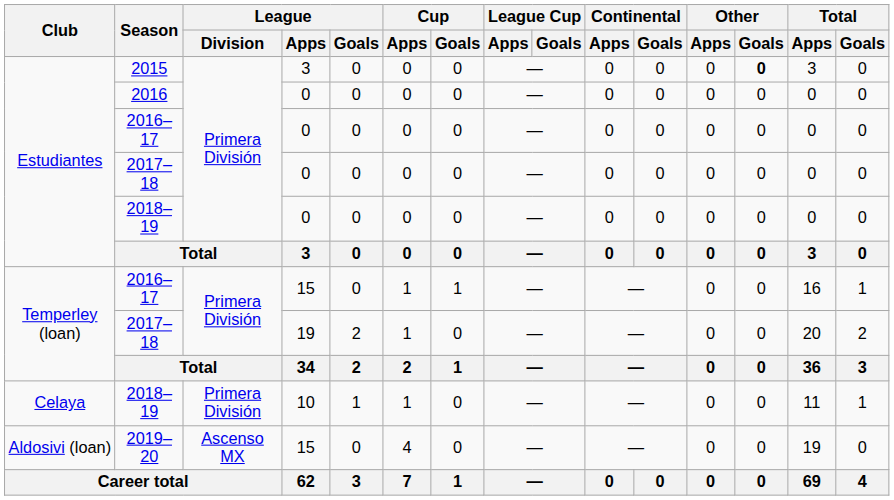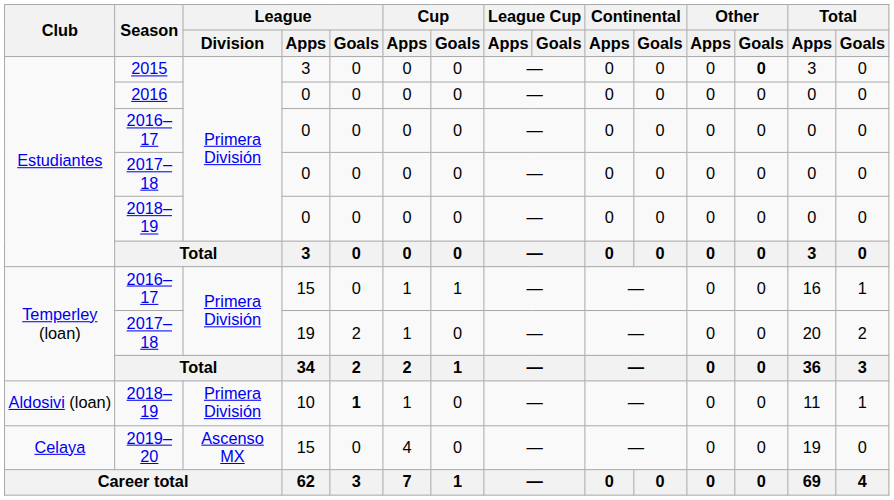2018–19 / 10 | Club: Celaya -> Aldosivi (loan)
2018–19 / 10 | League / Goals: normal -> bold
2019–20 | Club: Aldosivi (loan) -> Celaya
